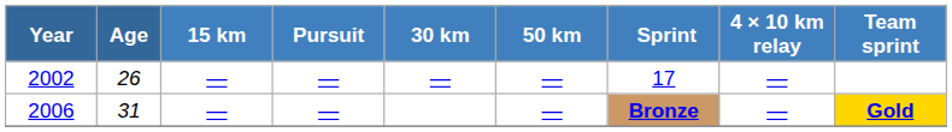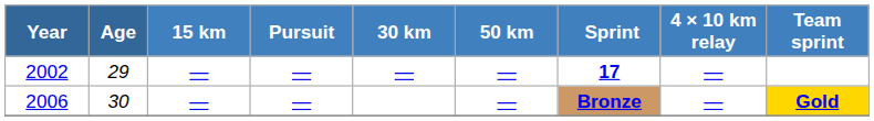2002 | Age: 26 -> 29
2002 | Sprint: normal -> bold
2006 | Age: 31 -> 30
